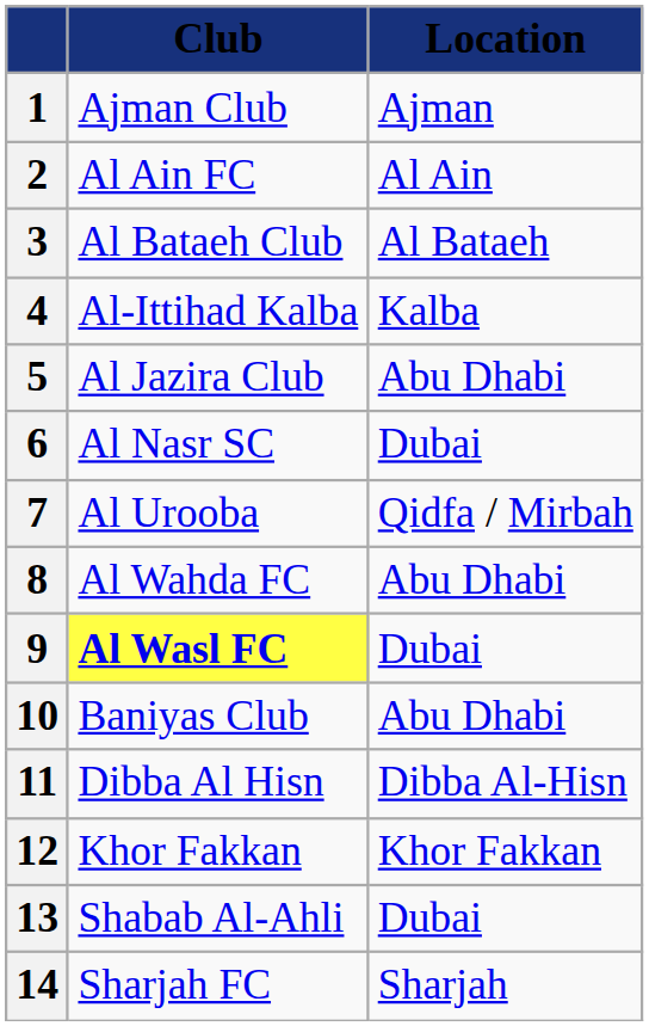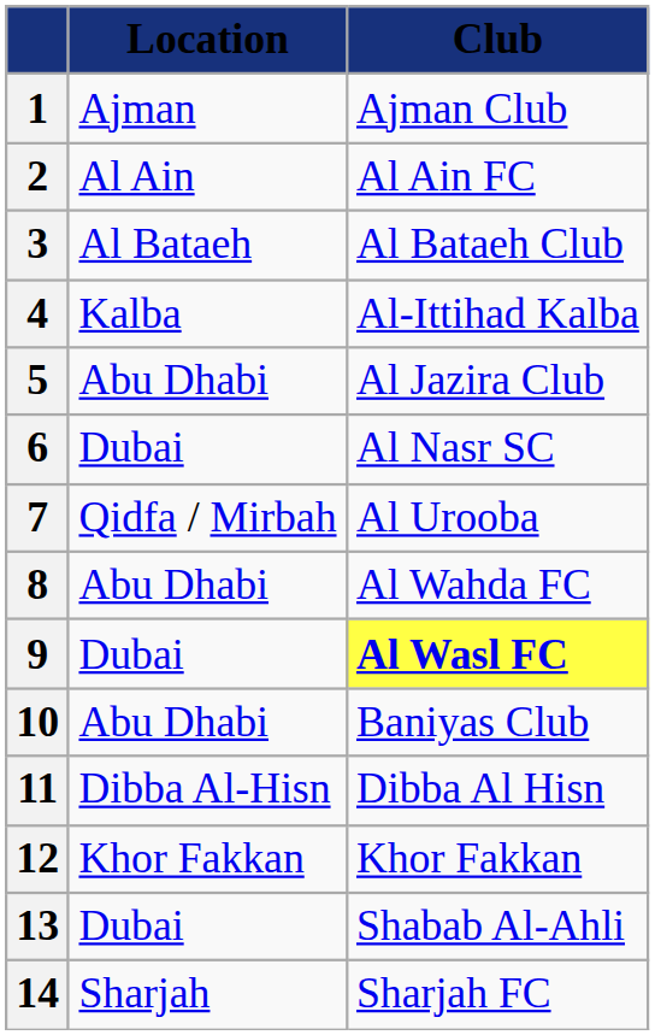columns swapped: Club <-> Location
